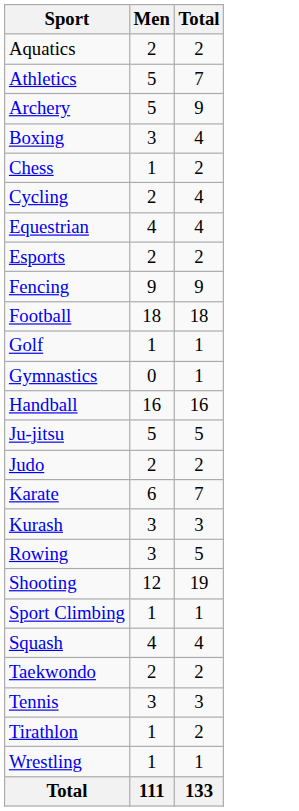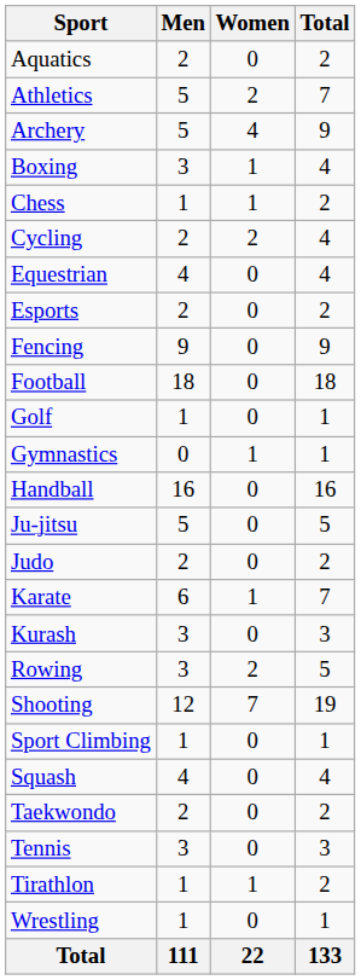+ column: Women | 0 | 2 | 4 | 1 | 1 | 2 | 0 | 0 | 0 | 0 | 0 | 1 | 0 | 0 | 0 | 1 | 0 | 2 | 7 | 0 | 0 | 0 | 0 | 1 | 0 | 22
